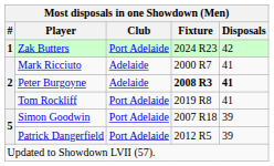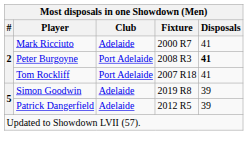- row: 1 | Zak Butters | Port Adelaide | 2024 R23 | 42
Peter Burgoyne | Club: Adelaide -> Port Adelaide
Peter Burgoyne | Fixture: bold -> normal
Tom Rockliff | Fixture: 2019 R8 -> 2007 R18
Simon Goodwin | Club: Port Adelaide -> Adelaide
Simon Goodwin | Fixture: 2007 R18 -> 2019 R8
Patrick Dangerfield | Club: Port Adelaide -> Adelaide
